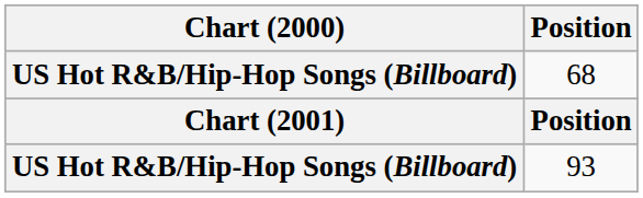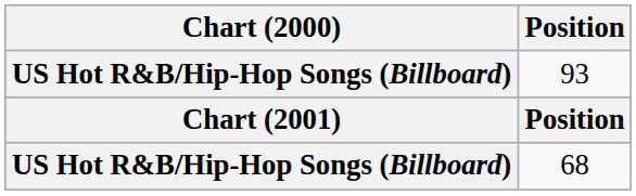rows swapped: 68 <-> 93
